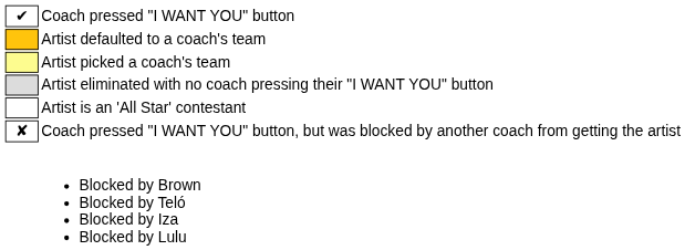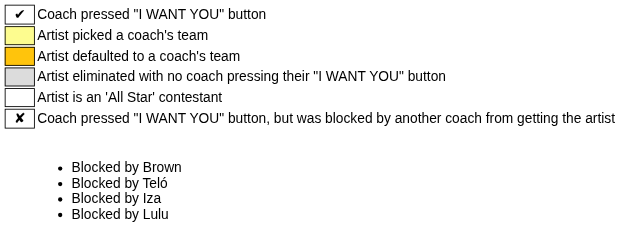rows swapped: Artist defaulted to a coach's team <-> Artist picked a coach's team
